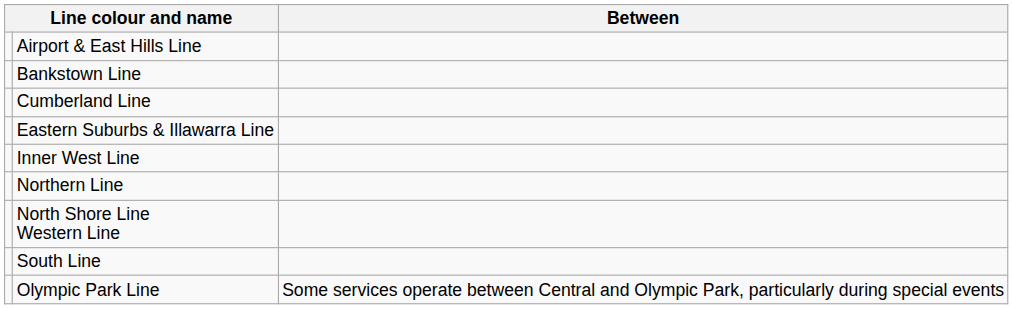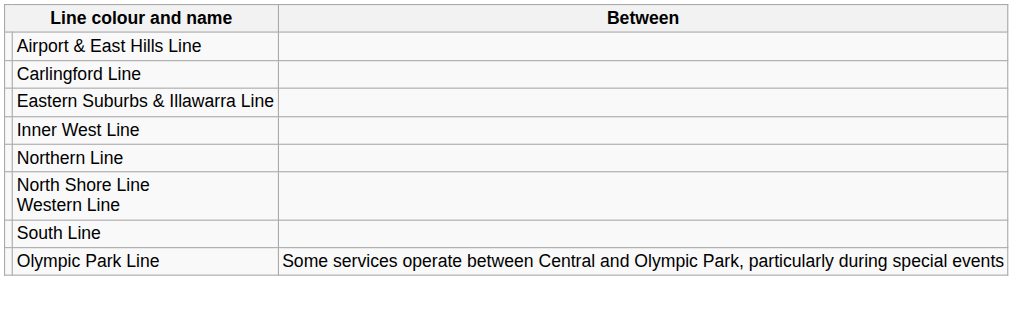- row: Bankstown Line
+ row: Carlingford Line
- row: Cumberland Line
